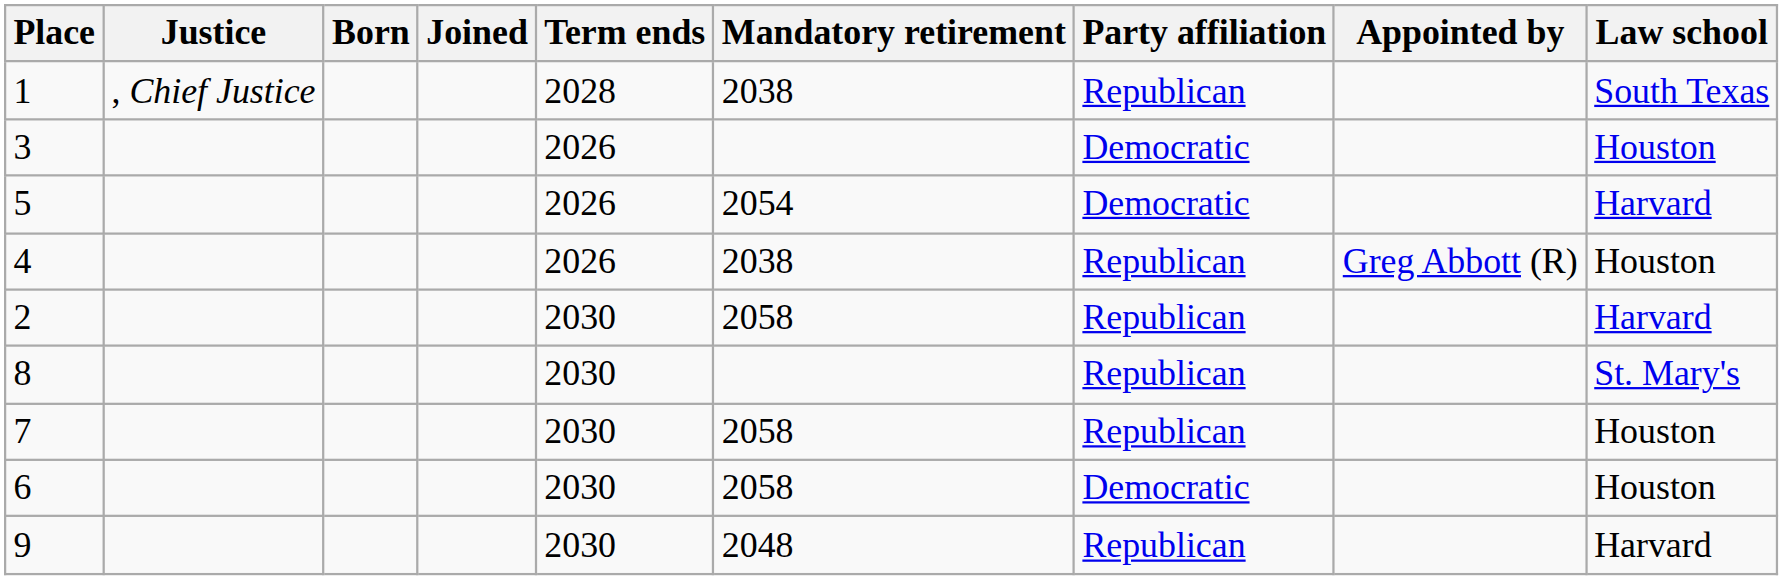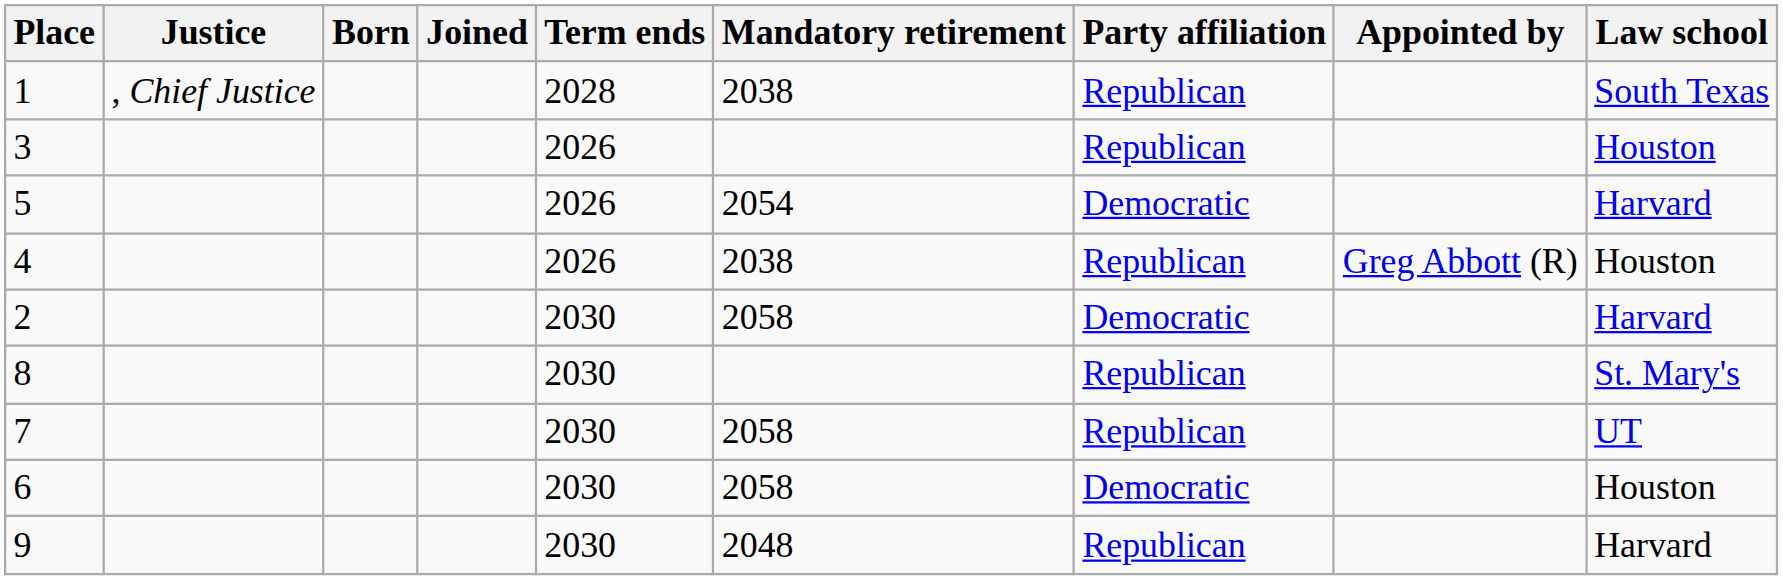3 | Party affiliation: Democratic -> Republican
2 | Party affiliation: Republican -> Democratic
7 | Law school: Houston -> UT
